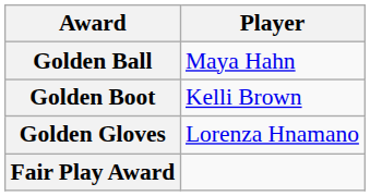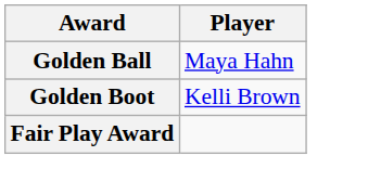- row: Golden Gloves | Lorenza Hnamano
